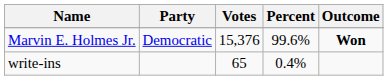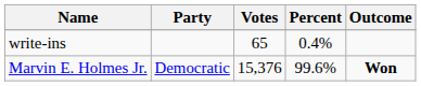rows swapped: Marvin E. Holmes Jr. <-> write-ins
